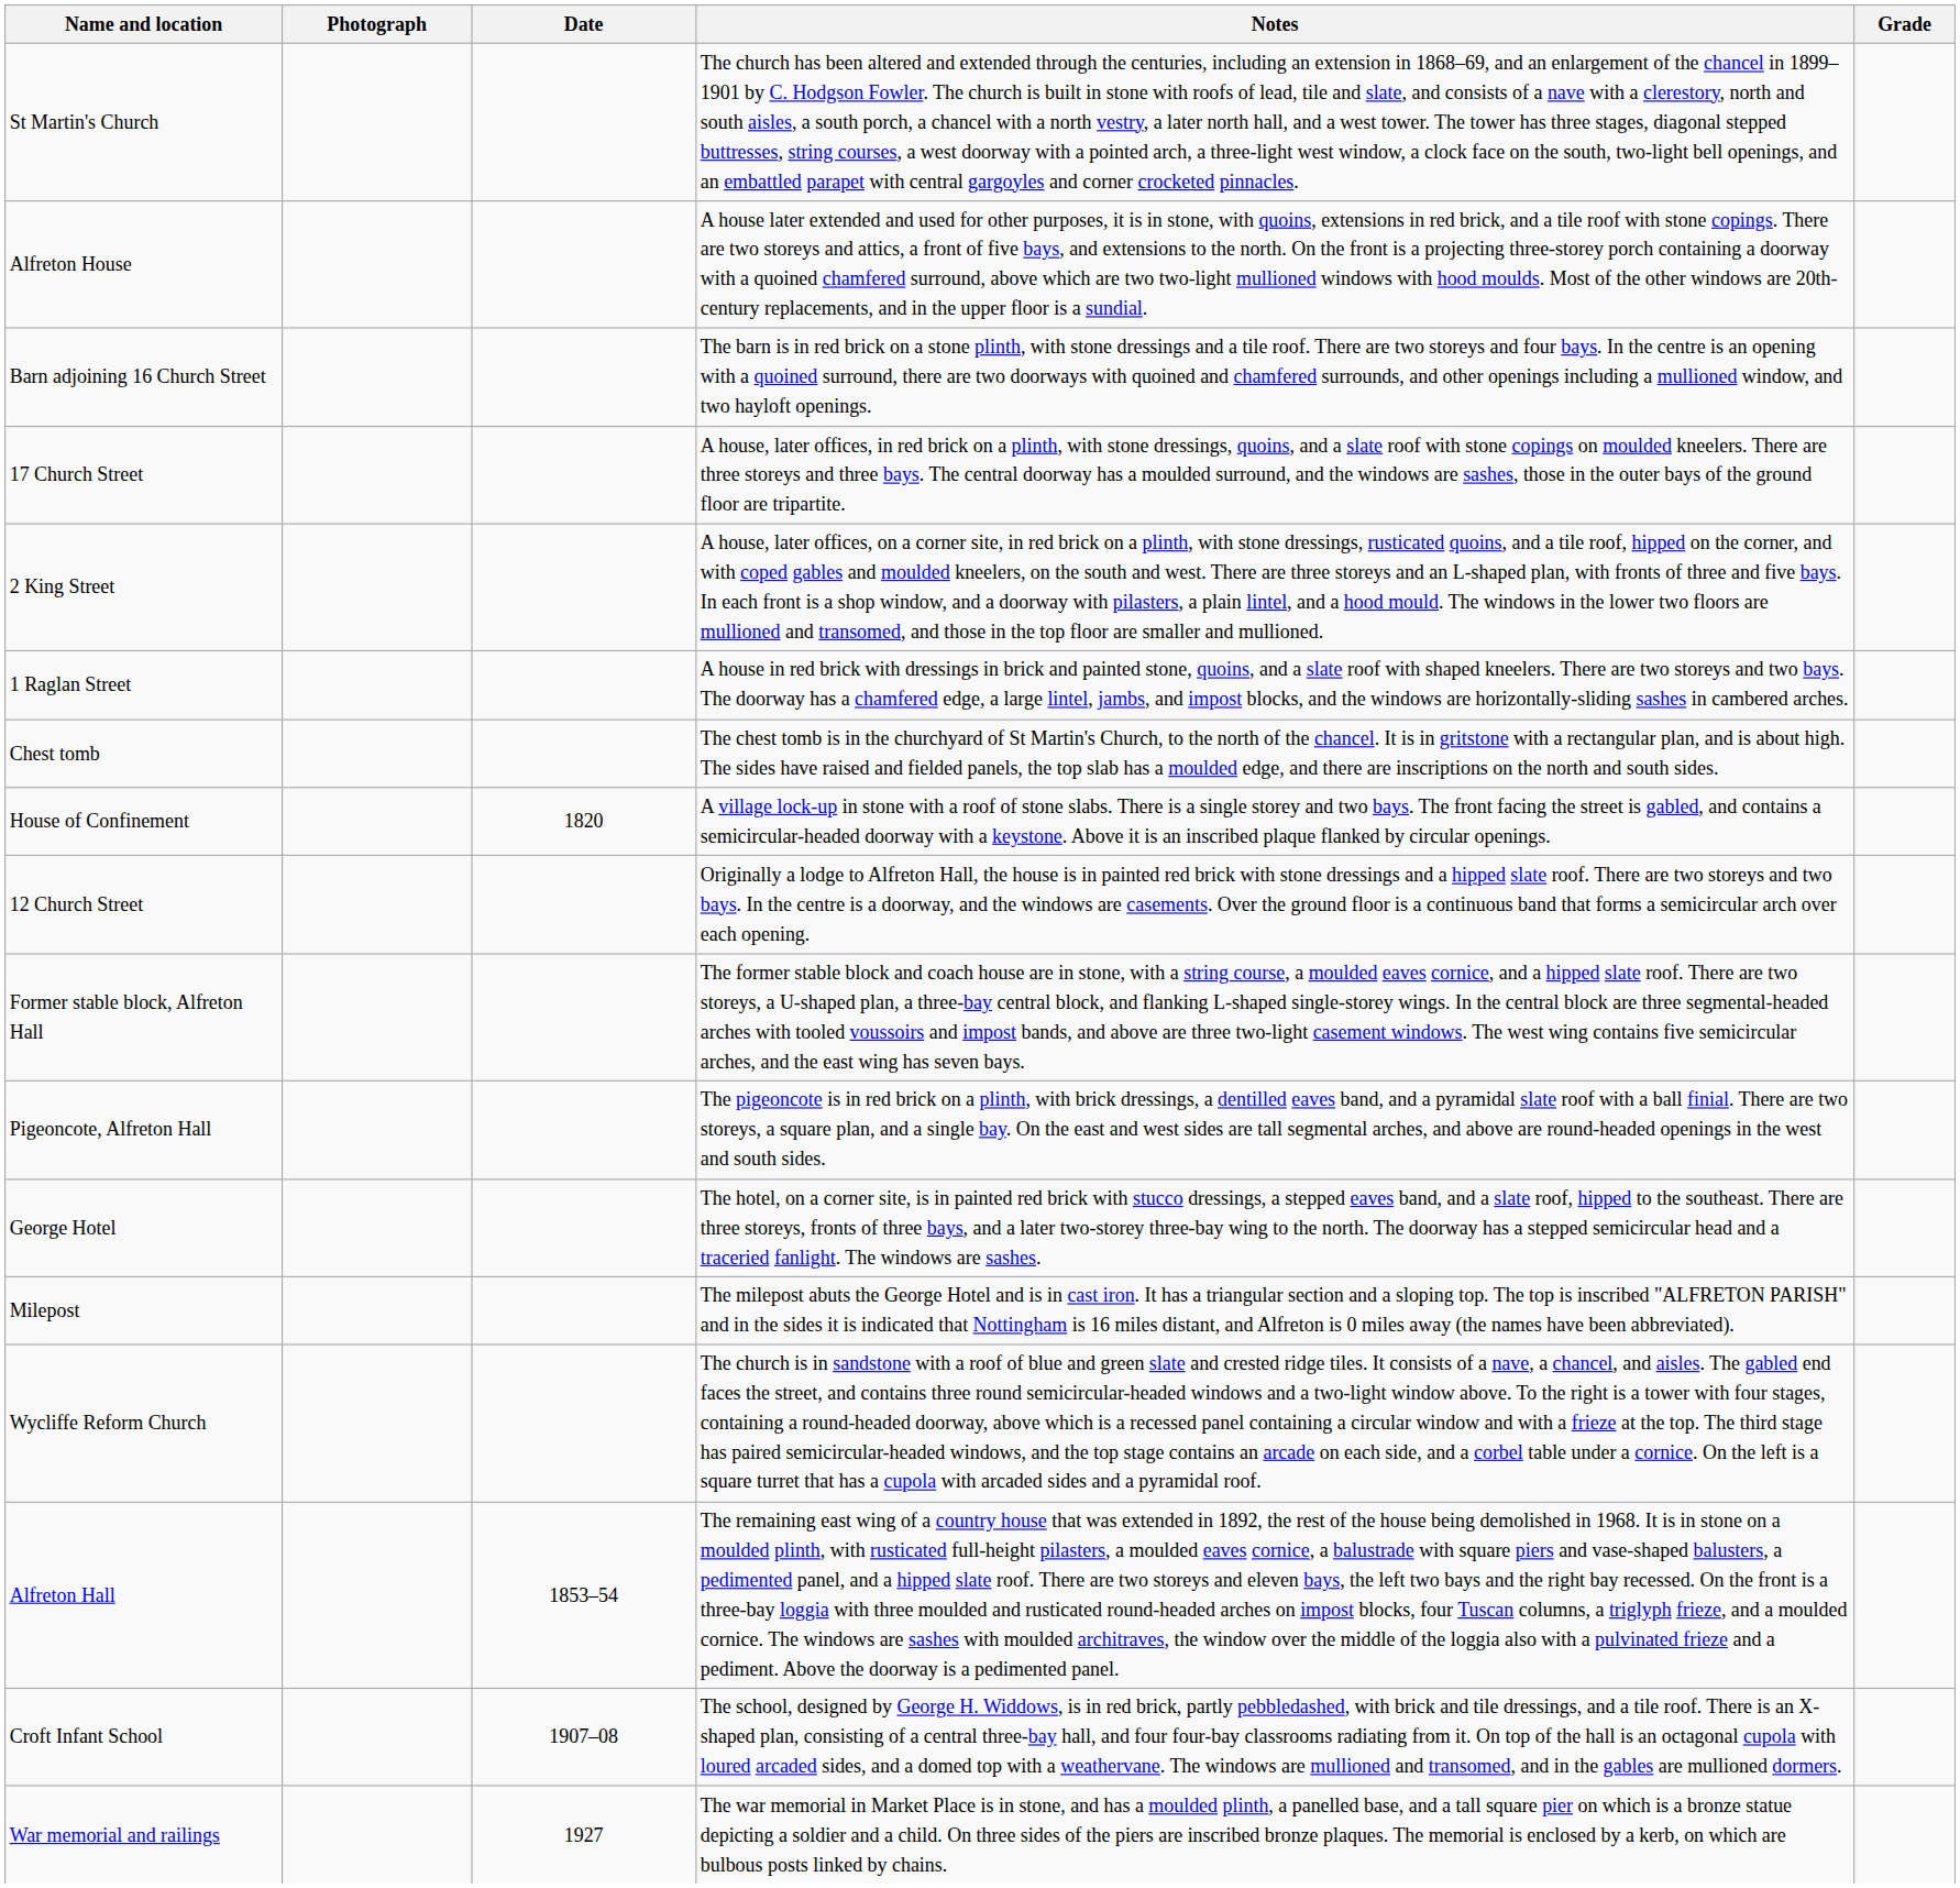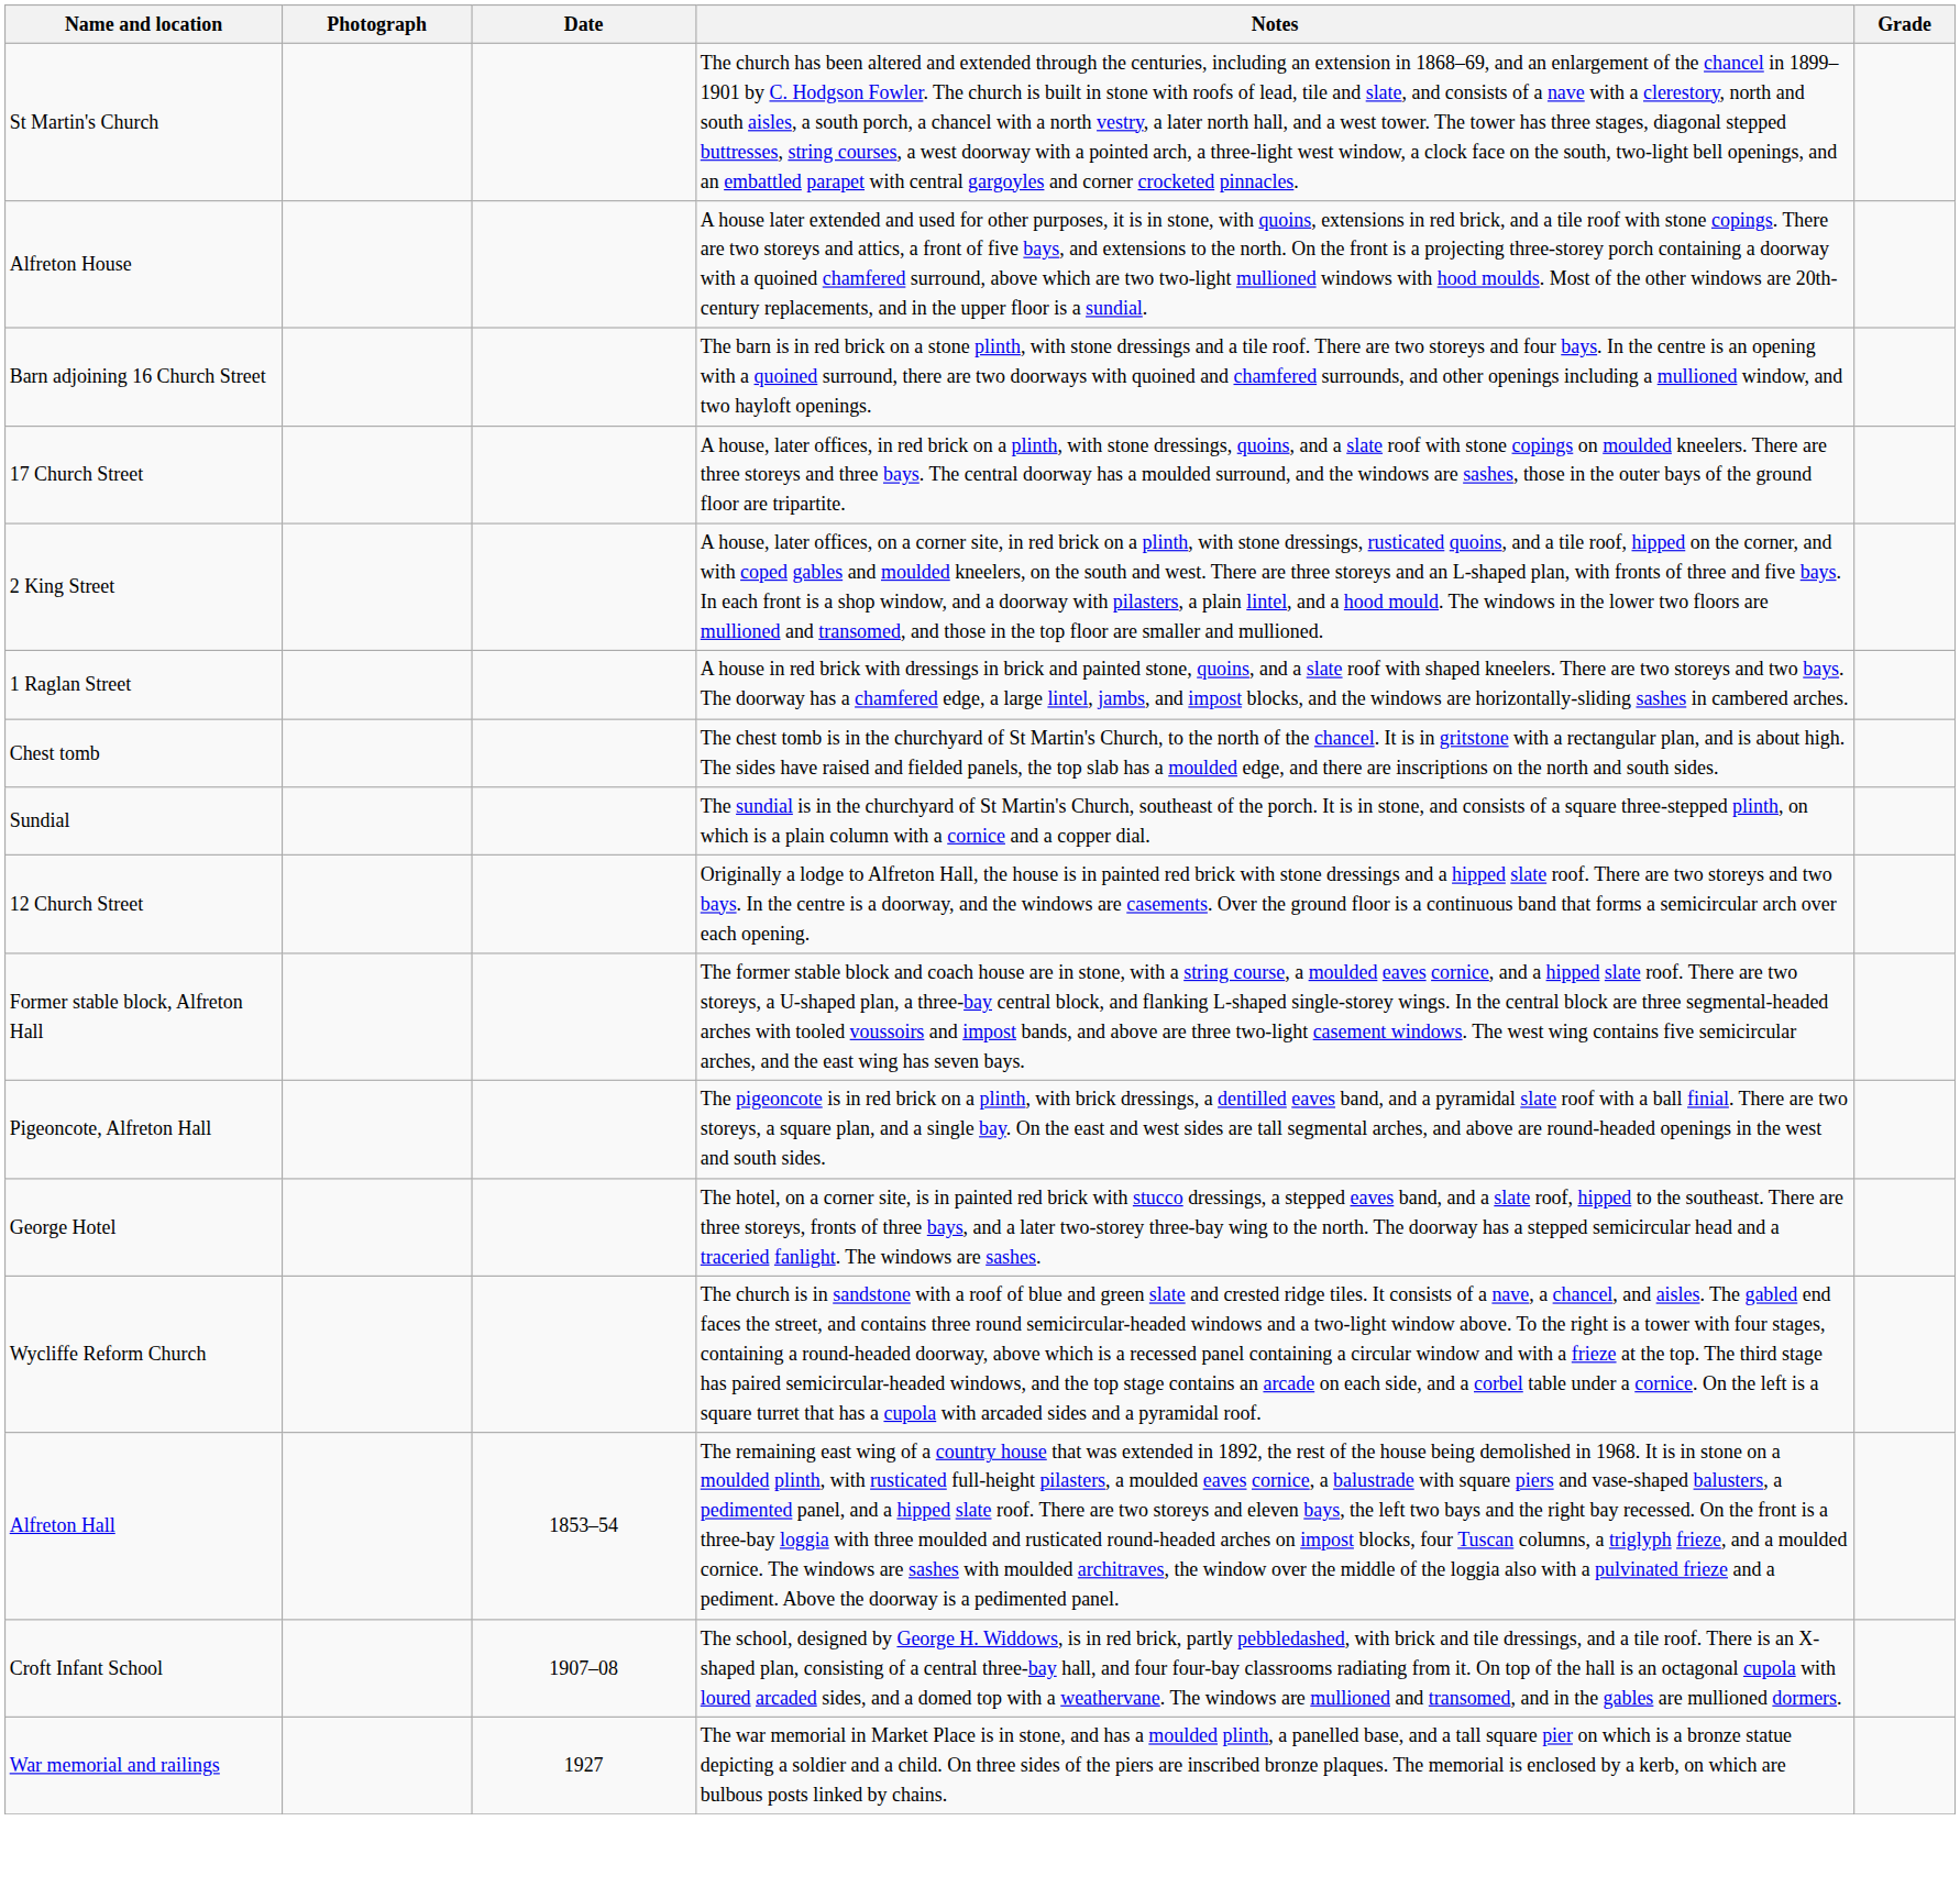+ row: Sundial | The sundial is in the churchyard of St Martin's Church, southeast of the porch. It is in stone, and consists of a square three-stepped plinth, on which is a plain column with a cornice and a copper dial.
- row: House of Confinement | 1820 | A village lock-up in stone with a roof of stone slabs. There is a single storey and two bays. The front facing the street is gabled, and contains a semicircular-headed doorway with a keystone. Above it is an inscribed plaque flanked by circular openings.
- row: Milepost | The milepost abuts the George Hotel and is in cast iron. It has a triangular section and a sloping top. The top is inscribed "ALFRETON PARISH" and in the sides it is indicated that Nottingham is 16 miles distant, and Alfreton is 0 miles away (the names have been abbreviated).
